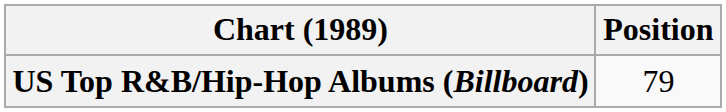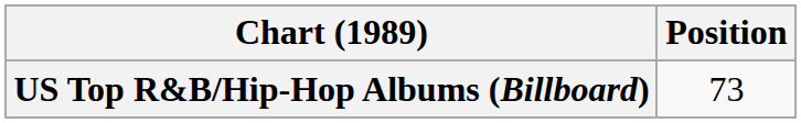US Top R&B/Hip-Hop Albums (Billboard) | Position: 79 -> 73
